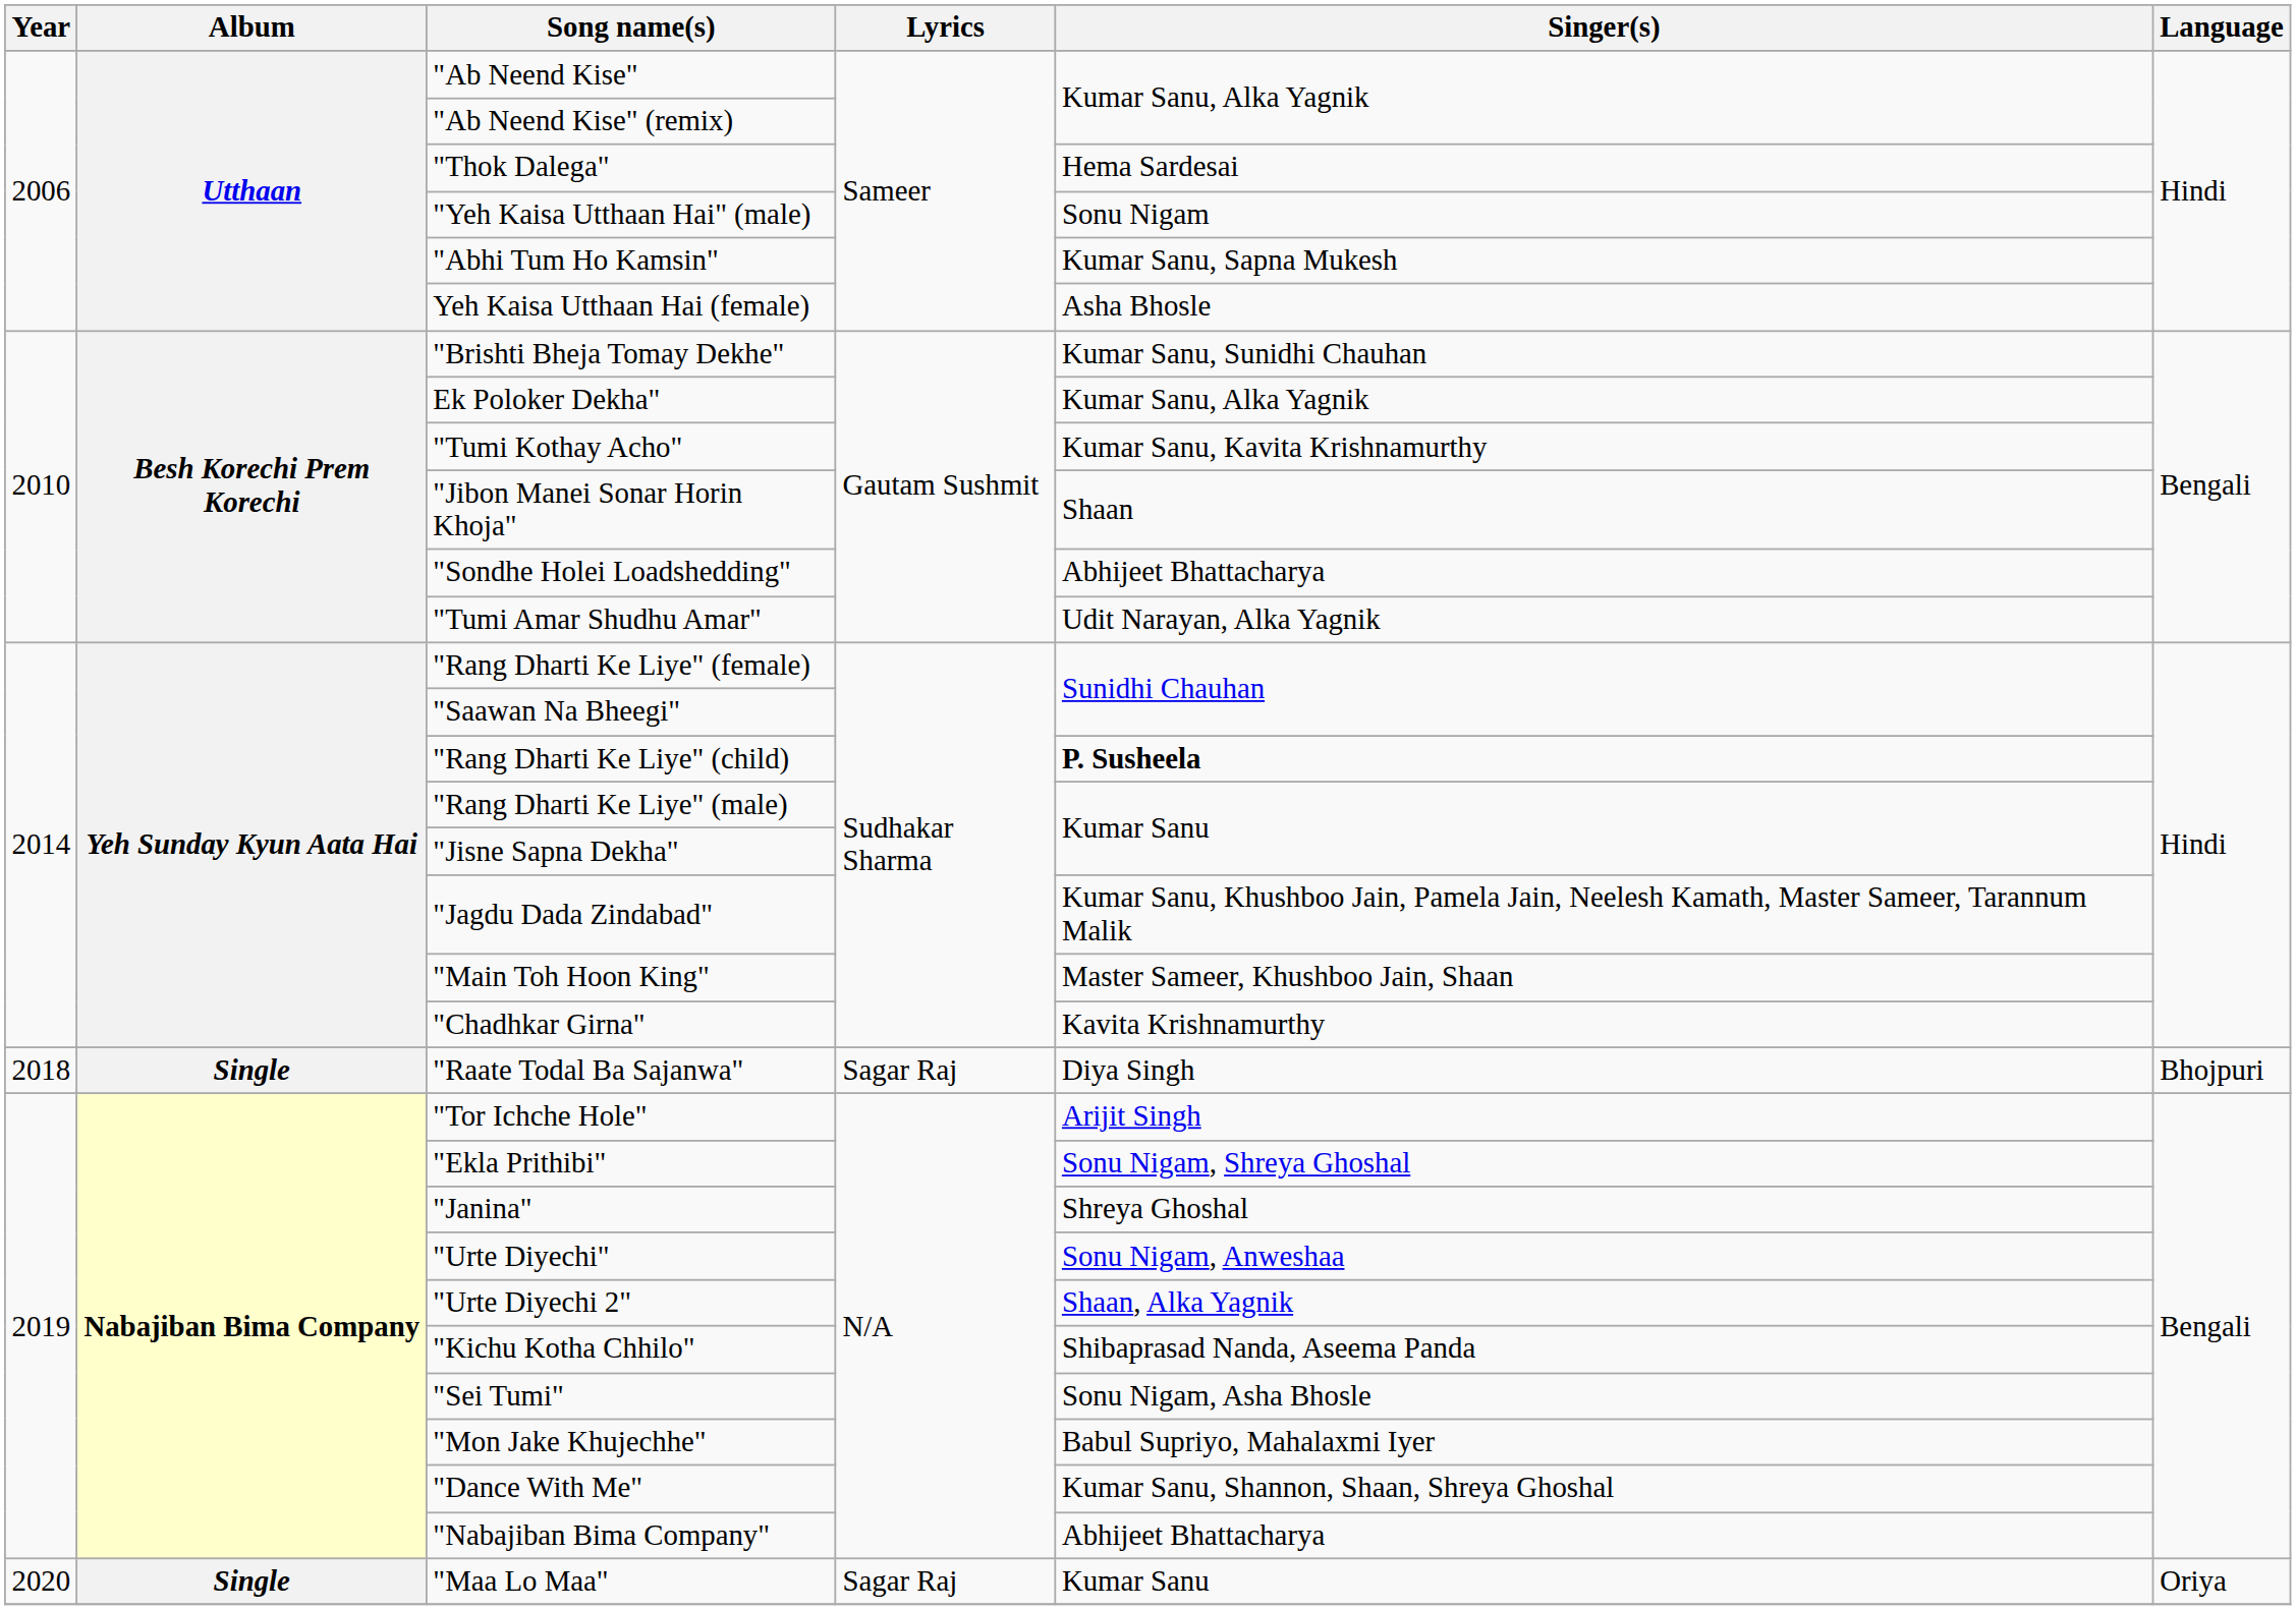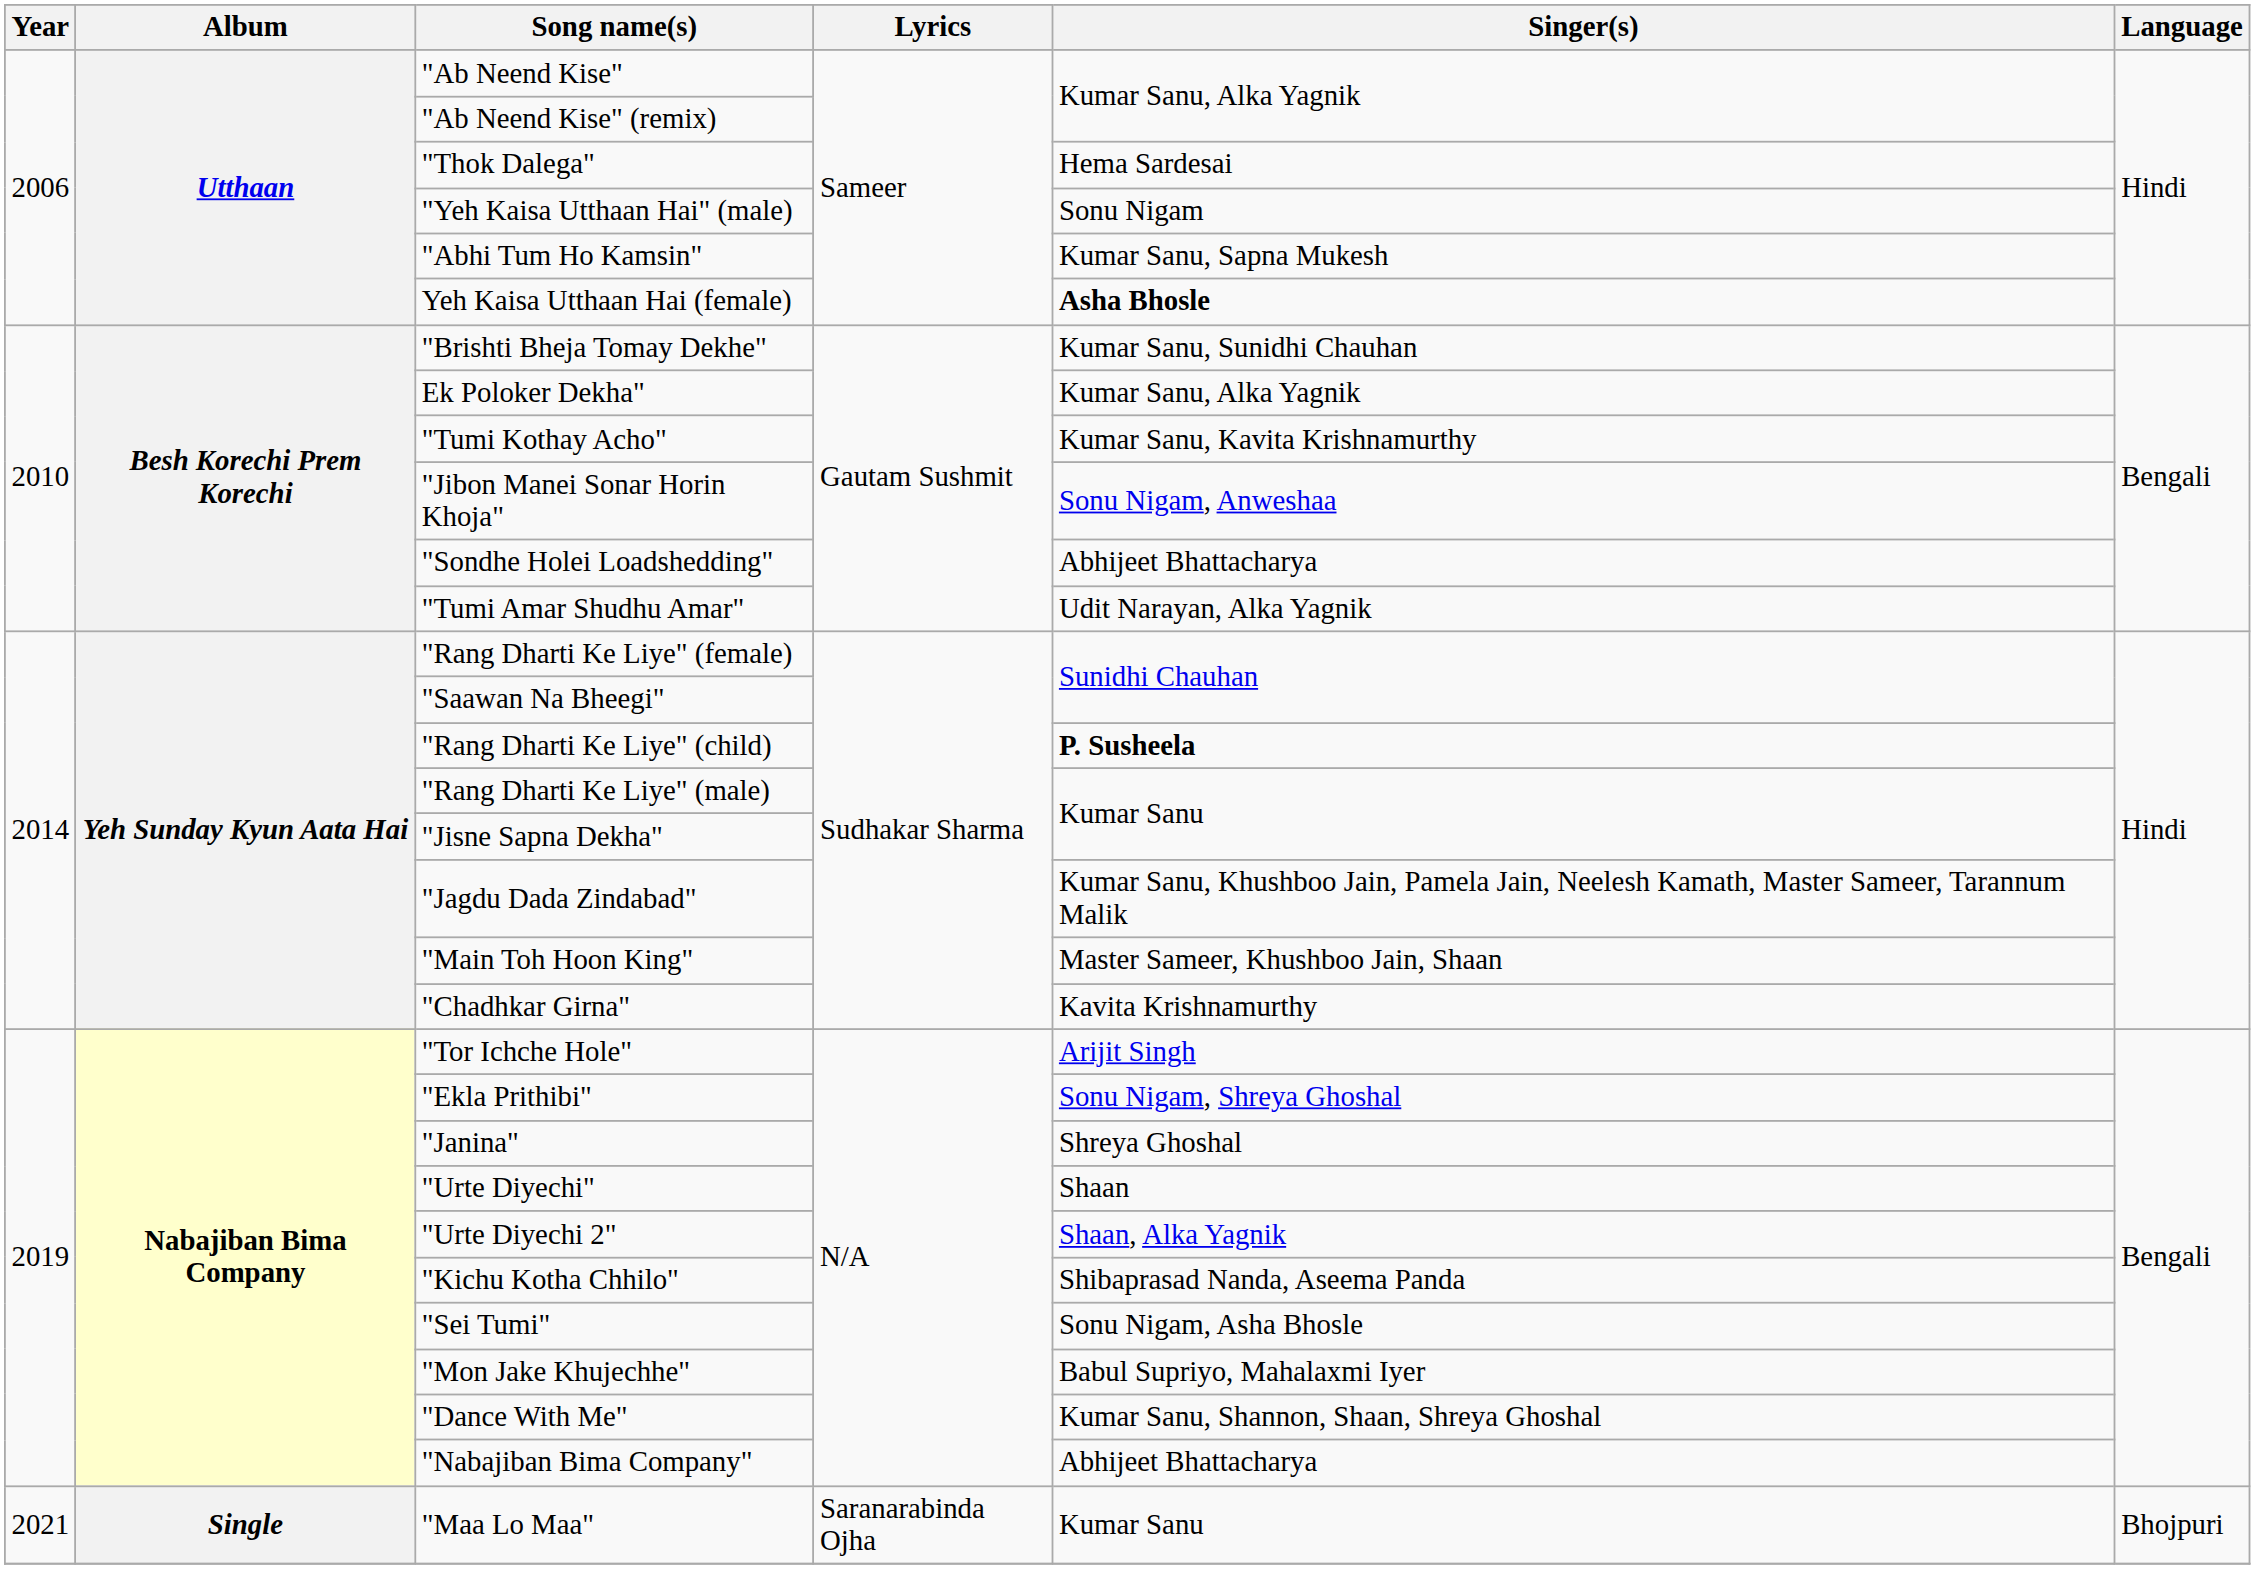Yeh Kaisa Utthaan Hai (female) | Singer(s): normal -> bold
"Jibon Manei Sonar Horin Khoja" | Singer(s): Shaan -> Sonu Nigam, Anweshaa
- row: 2018 | Single | "Raate Todal Ba Sajanwa" | Sagar Raj | Diya Singh | Bhojpuri
"Urte Diyechi" | Singer(s): Sonu Nigam, Anweshaa -> Shaan
"Maa Lo Maa" | Year: 2020 -> 2021
"Maa Lo Maa" | Lyrics: Sagar Raj -> Saranarabinda Ojha
"Maa Lo Maa" | Language: Oriya -> Bhojpuri
